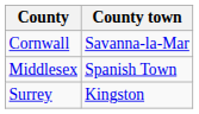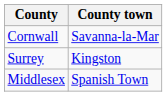rows swapped: Middlesex <-> Surrey
